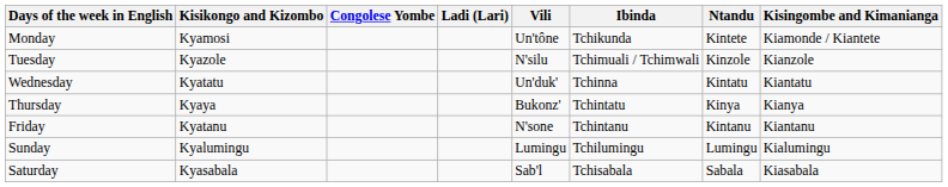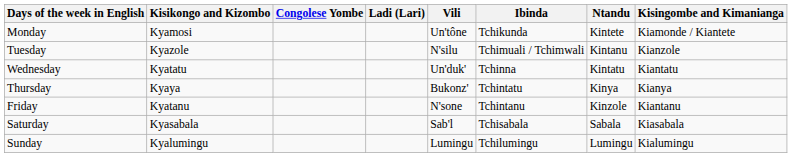Tuesday | Ntandu: Kinzole -> Kintanu
Friday | Ntandu: Kintanu -> Kinzole
rows swapped: Saturday <-> Sunday
